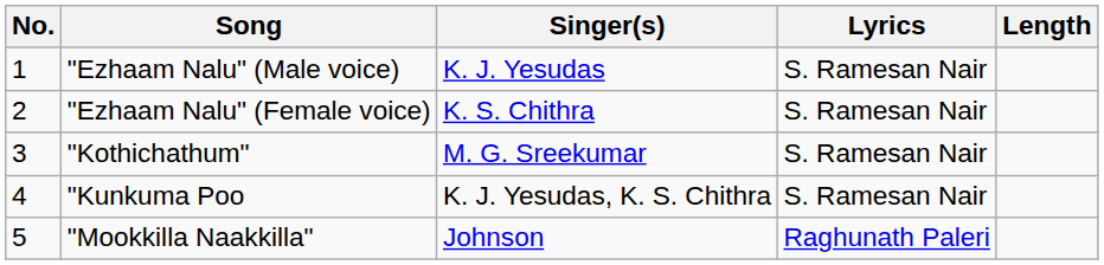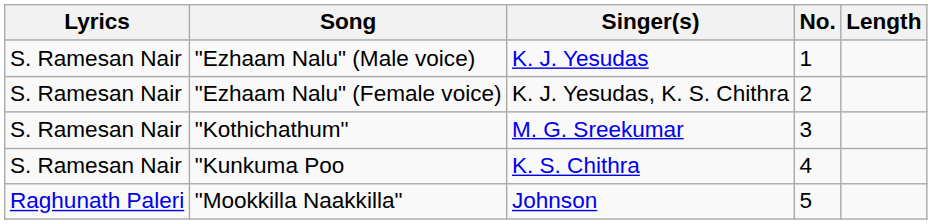columns swapped: No. <-> Lyrics
"Ezhaam Nalu" (Female voice) | Singer(s): K. S. Chithra -> K. J. Yesudas, K. S. Chithra
"Kunkuma Poo | Singer(s): K. J. Yesudas, K. S. Chithra -> K. S. Chithra
